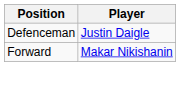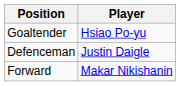+ row: Goaltender | Hsiao Po-yu
